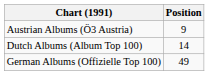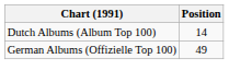- row: Austrian Albums (Ö3 Austria) | 9
